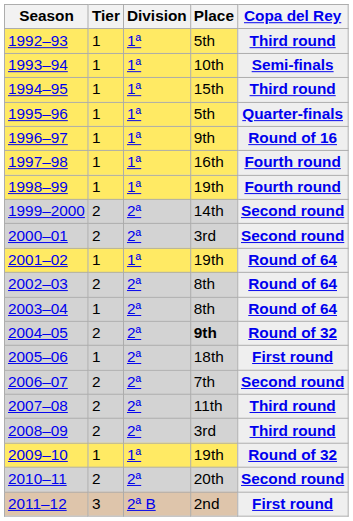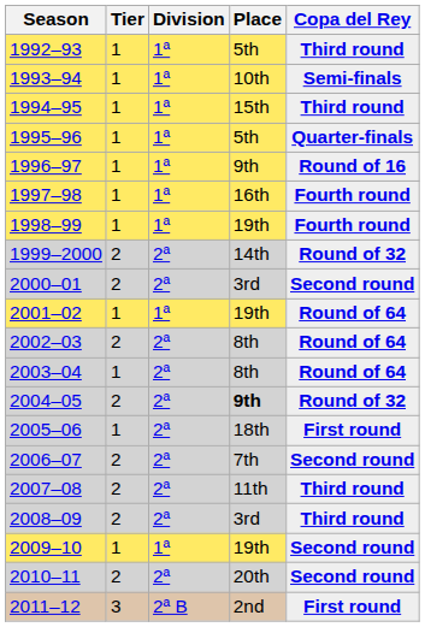1999–2000 | Copa del Rey: Second round -> Round of 32
2009–10 | Copa del Rey: Round of 32 -> Second round
